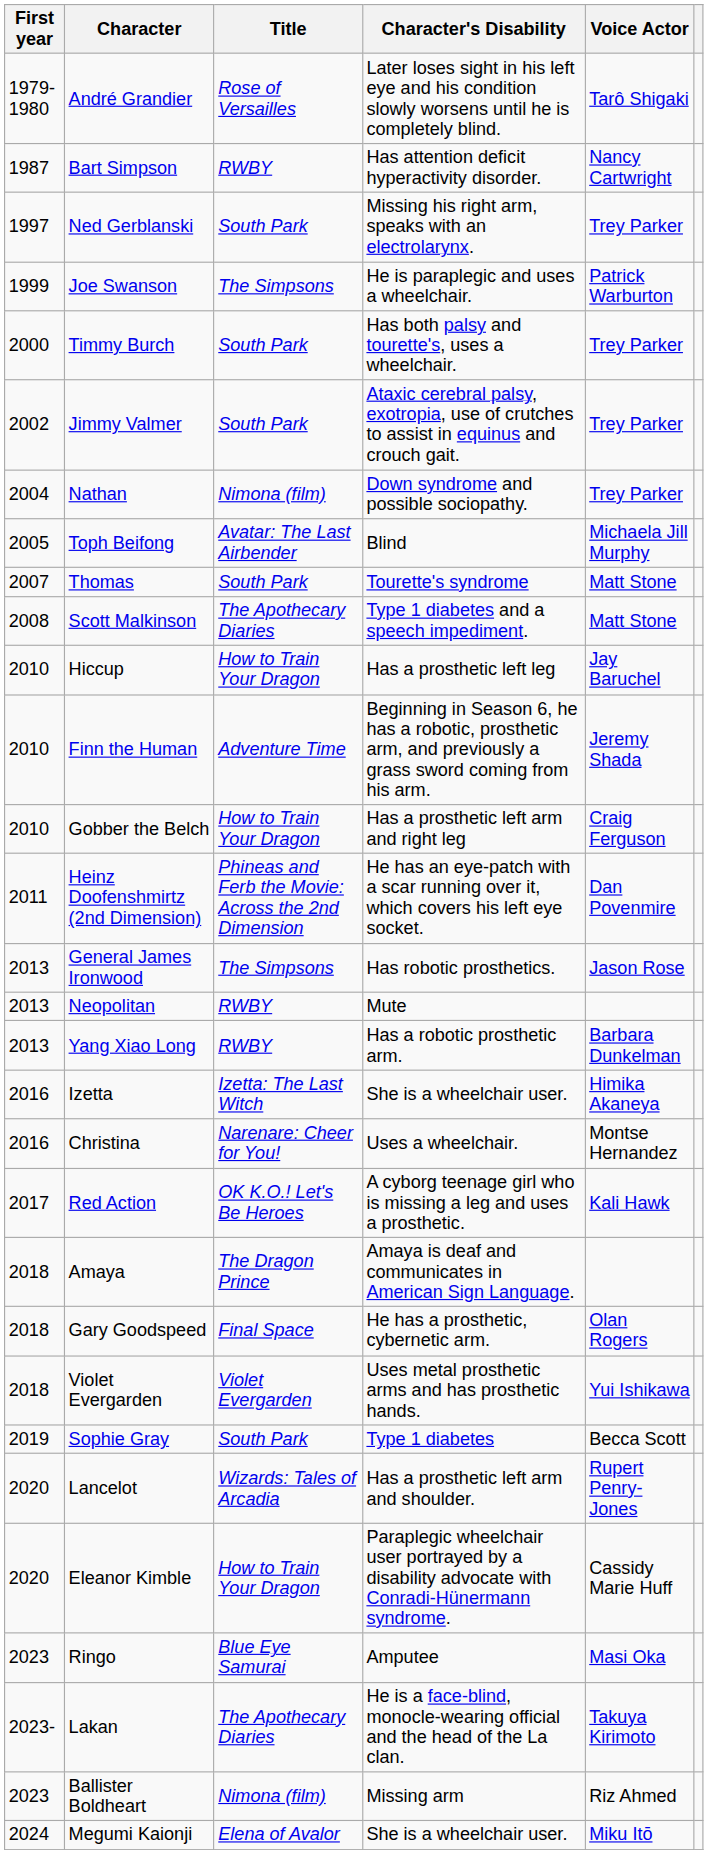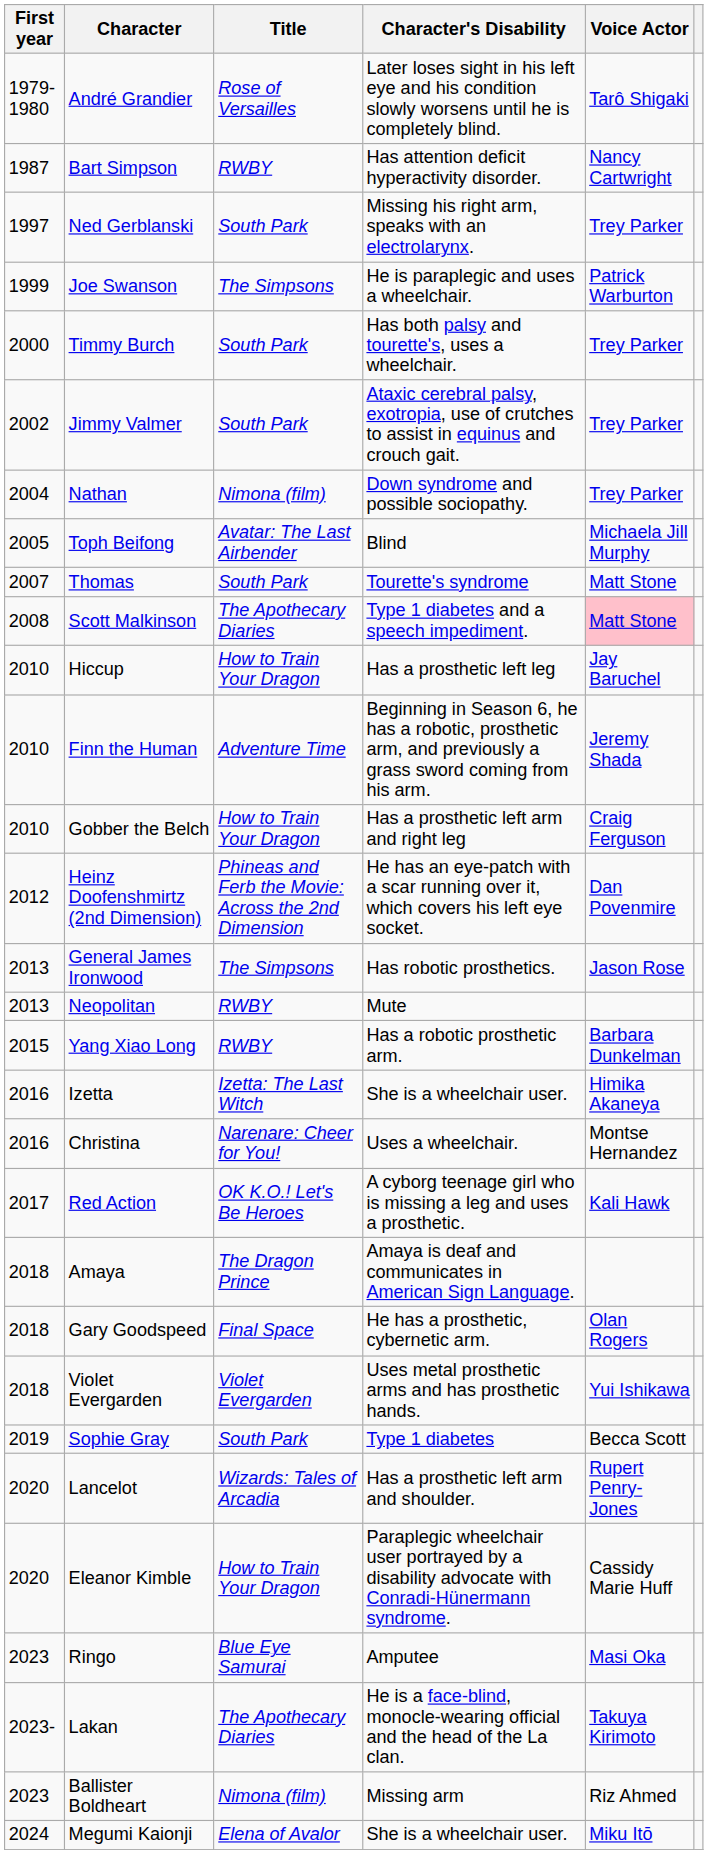Scott Malkinson | Voice Actor: no background -> pink background
Heinz Doofenshmirtz (2nd Dimension) | First year: 2011 -> 2012
Yang Xiao Long | First year: 2013 -> 2015
